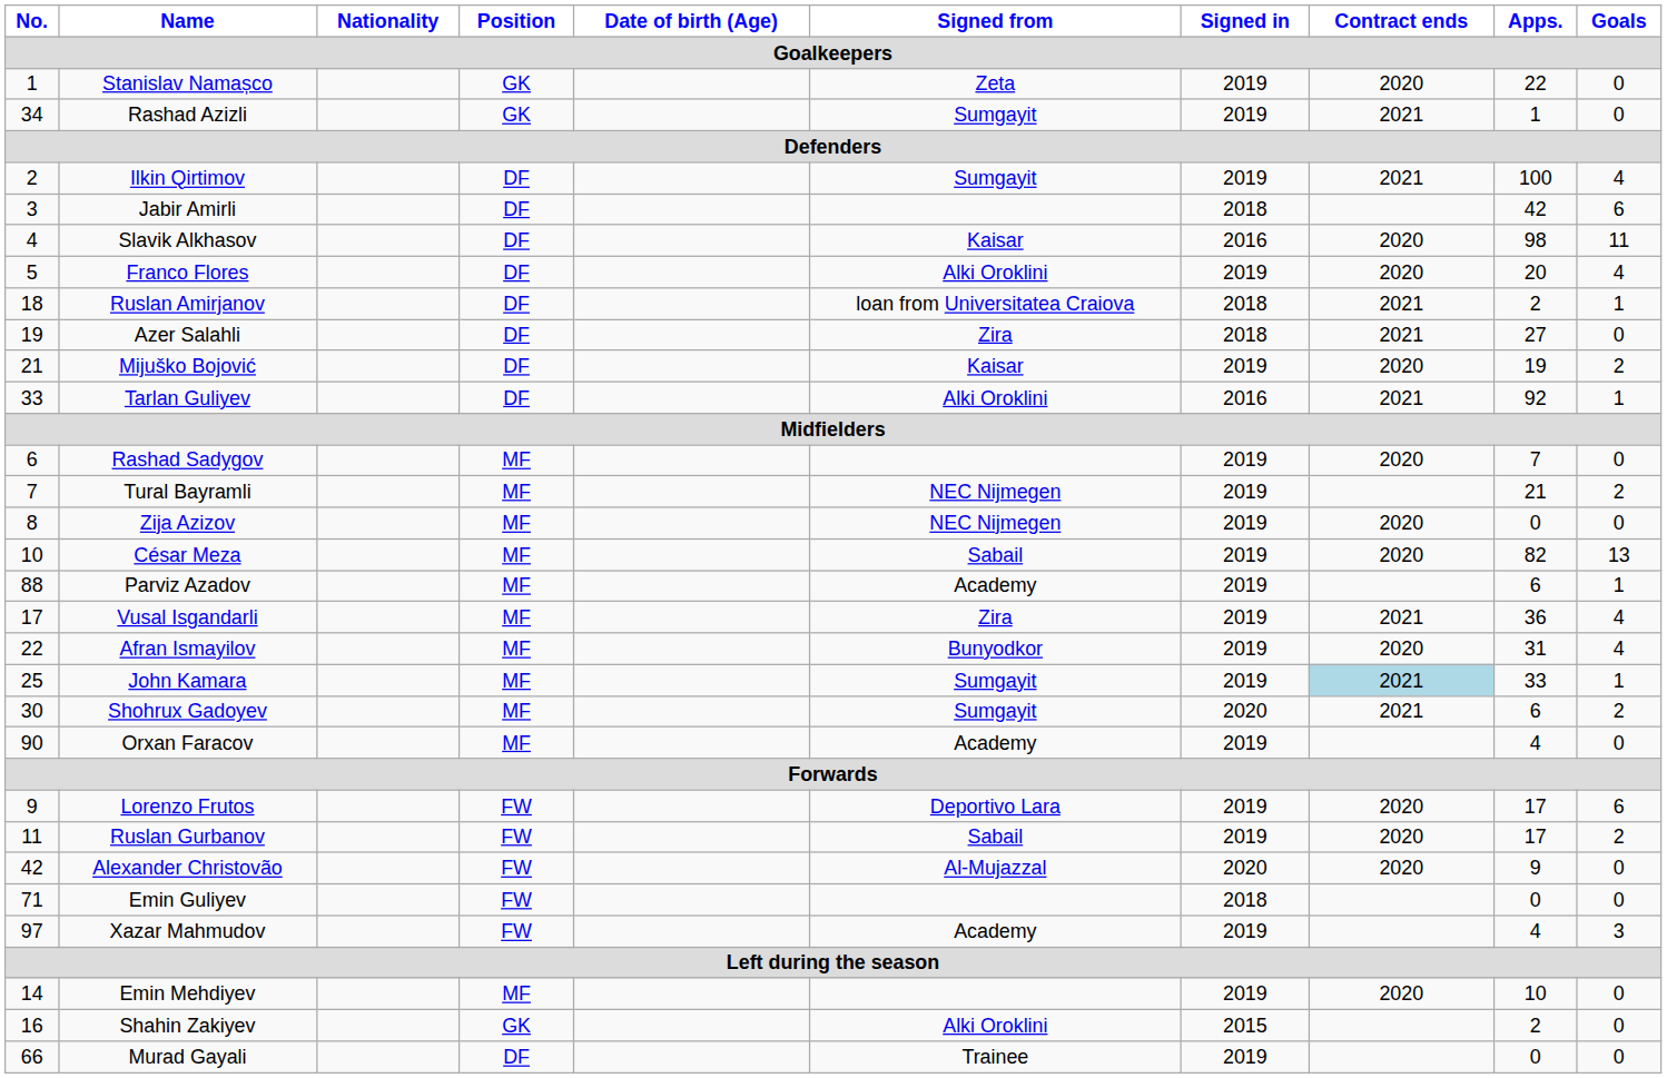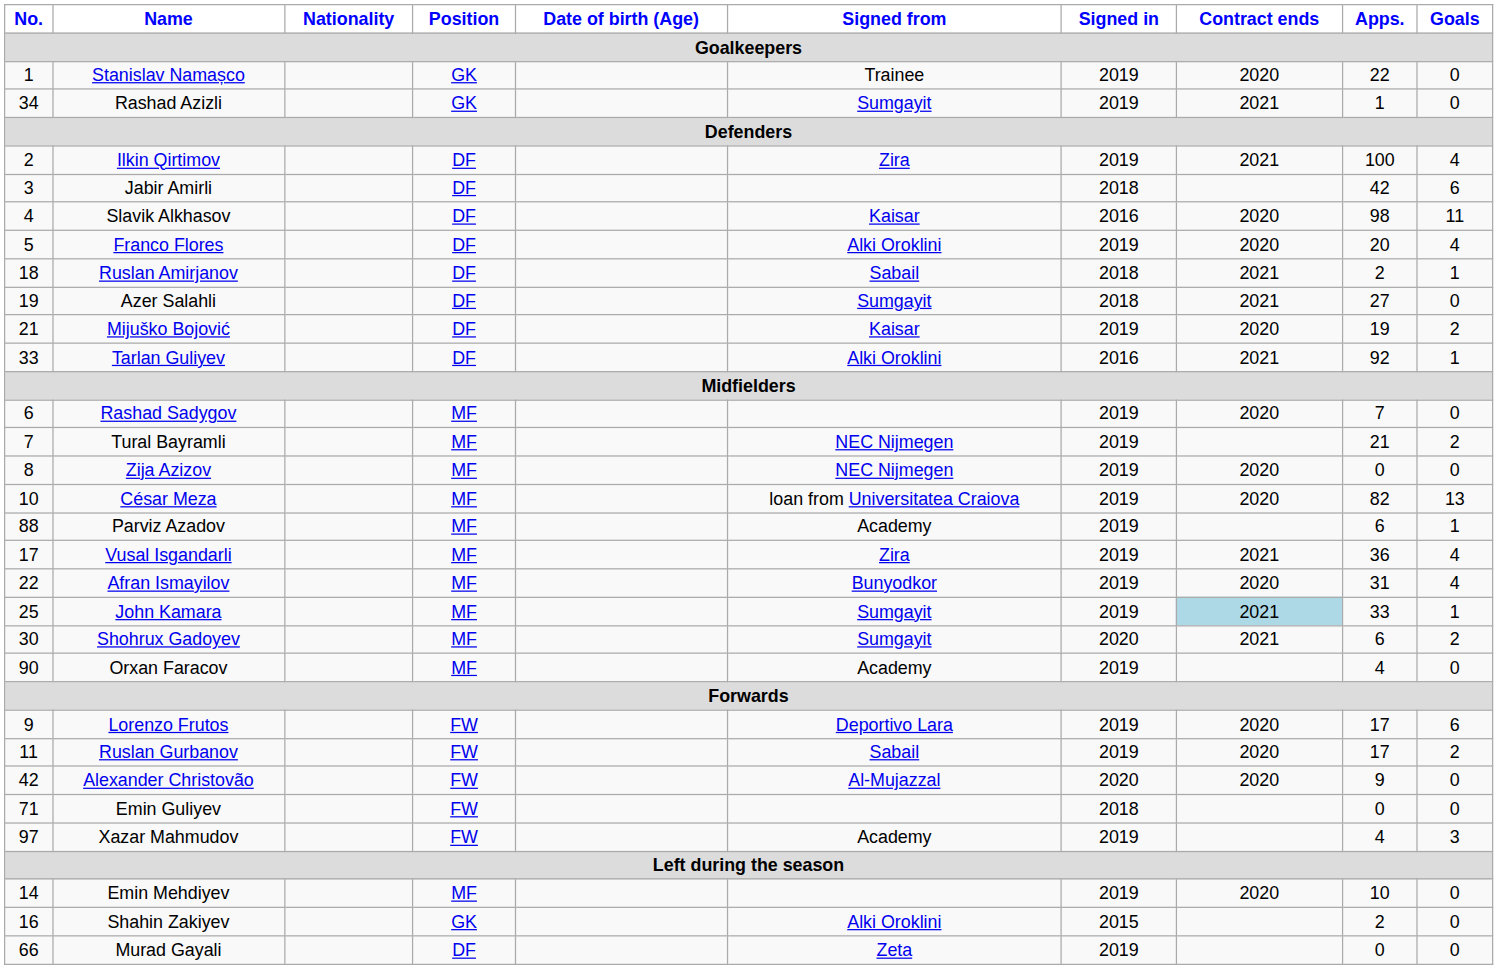Stanislav Namașco | Signed from: Zeta -> Trainee
Ilkin Qirtimov | Signed from: Sumgayit -> Zira
Ruslan Amirjanov | Signed from: loan from Universitatea Craiova -> Sabail
Azer Salahli | Signed from: Zira -> Sumgayit
César Meza | Signed from: Sabail -> loan from Universitatea Craiova
Murad Gayali | Signed from: Trainee -> Zeta
